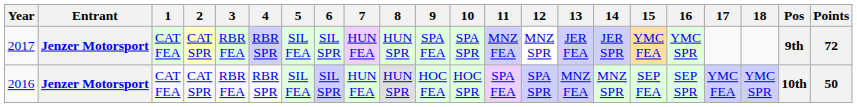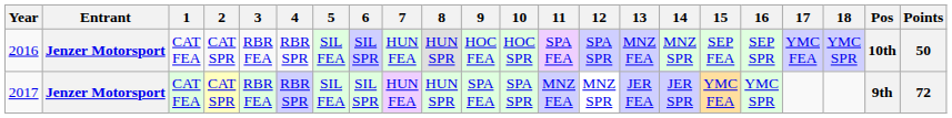rows swapped: 2016 <-> 2017
